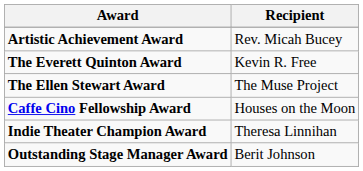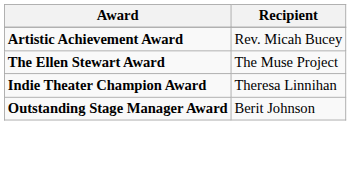- row: The Everett Quinton Award | Kevin R. Free
- row: Caffe Cino Fellowship Award | Houses on the Moon
